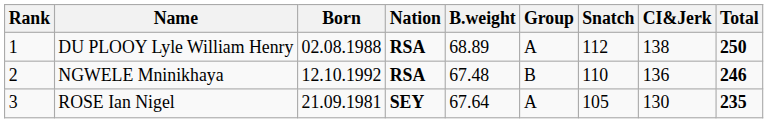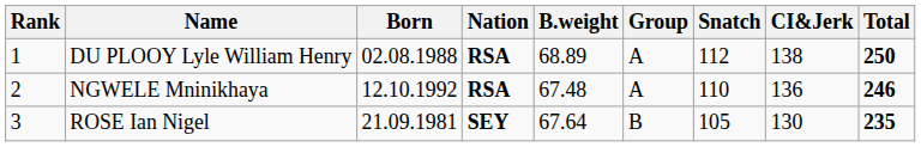NGWELE Mninikhaya | Group: B -> A
ROSE Ian Nigel | Group: A -> B
